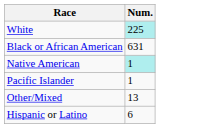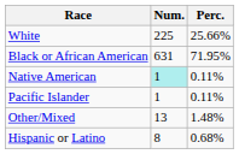+ column: Perc. | 25.66% | 71.95% | 0.11% | 0.11% | 1.48% | 0.68%
White | Num.: paleturquoise background -> no background
Hispanic or Latino | Num.: 6 -> 8
